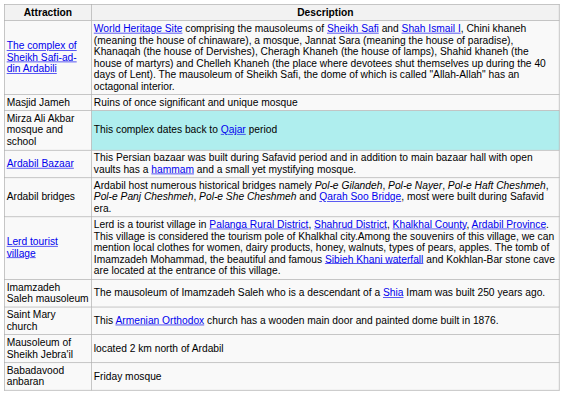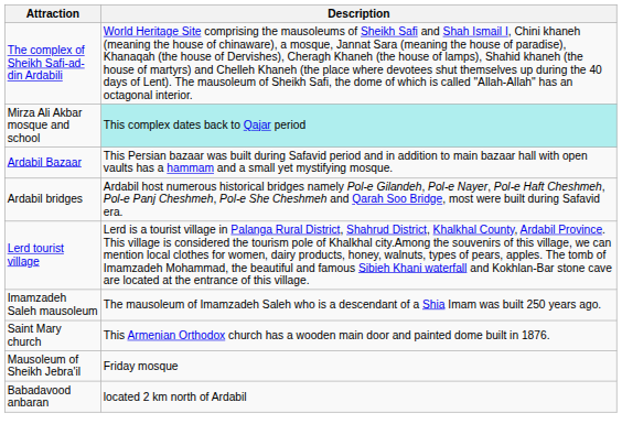- row: Masjid Jameh | Ruins of once significant and unique mosque
Mausoleum of Sheikh Jebra'il | Description: located 2 km north of Ardabil -> Friday mosque
Babadavood anbaran | Description: Friday mosque -> located 2 km north of Ardabil
